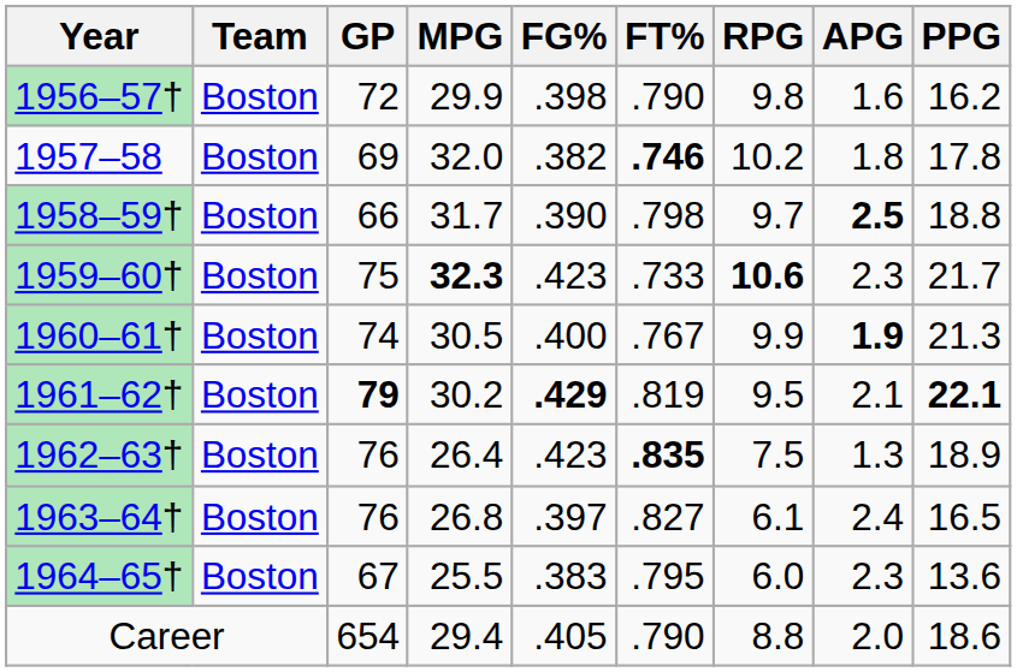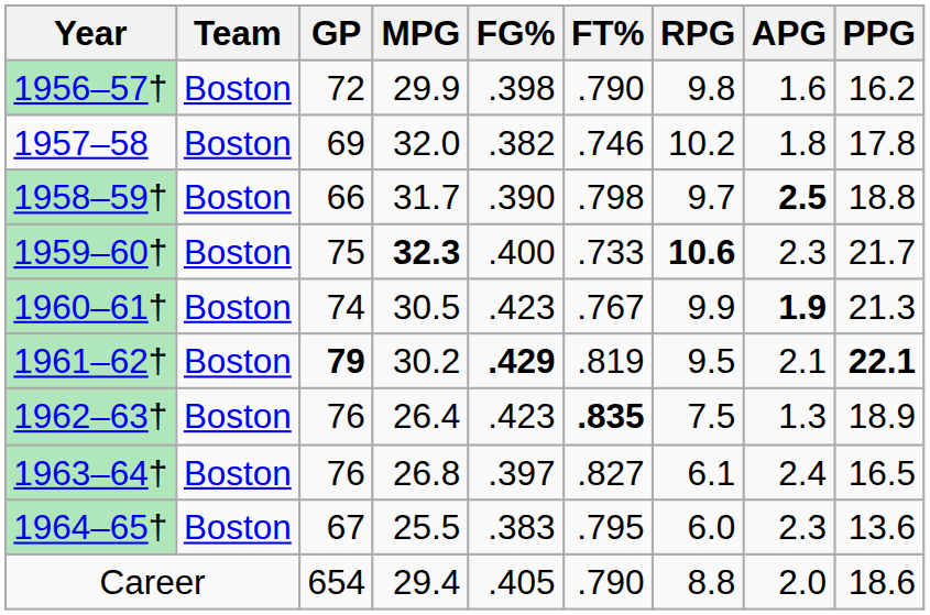1957–58 | FT%: bold -> normal
1959–60† | FG%: .423 -> .400
1960–61† | FG%: .400 -> .423
